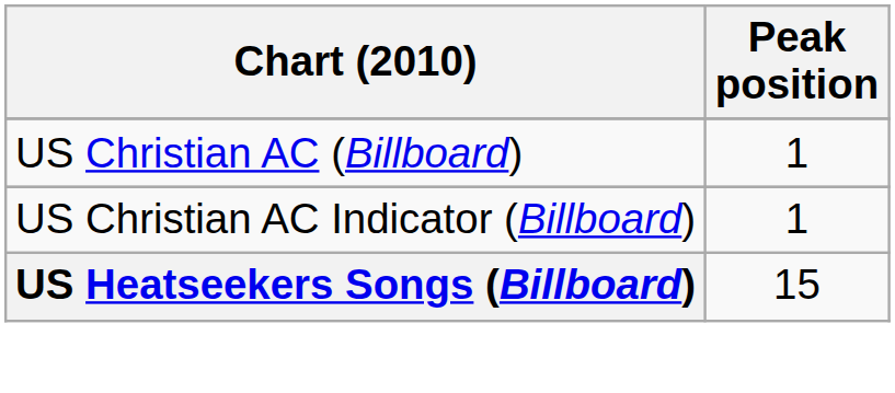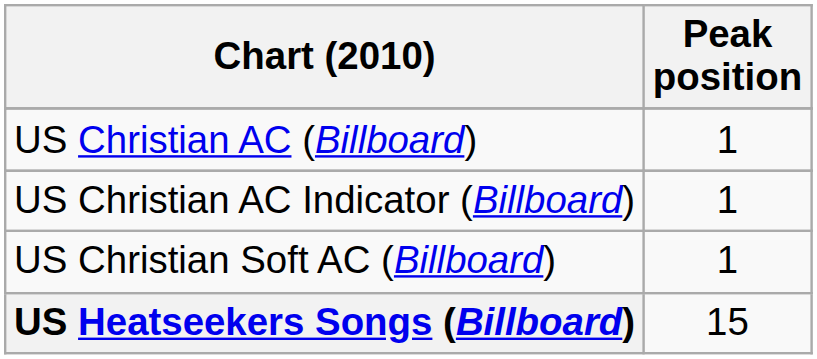+ row: US Christian Soft AC (Billboard) | 1
